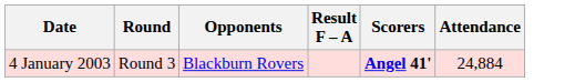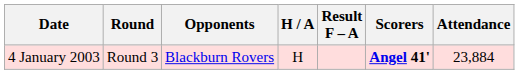+ column: H / A | H
4 January 2003 | Attendance: 24,884 -> 23,884
